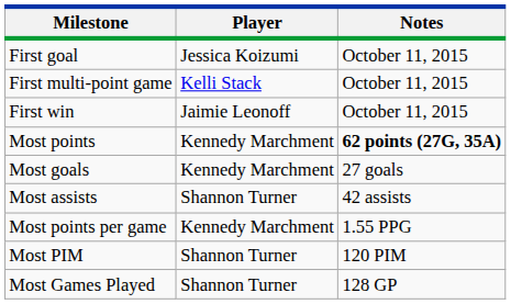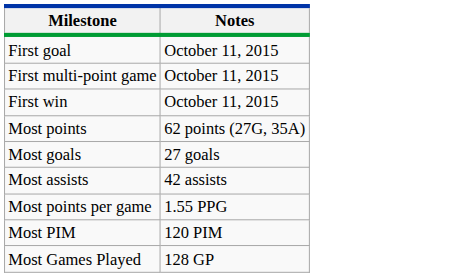- column: Player | Jessica Koizumi | Kelli Stack | Jaimie Leonoff | Kennedy Marchment | Kennedy Marchment | Shannon Turner | Kennedy Marchment | Shannon Turner | Shannon Turner
Most points | Notes: bold -> normal
